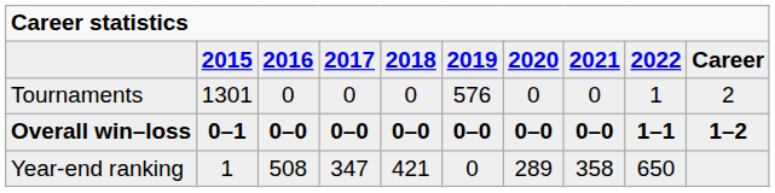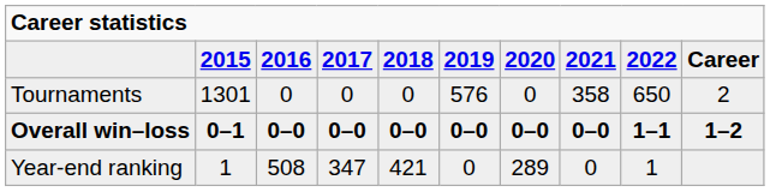Tournaments | column 8: 0 -> 358
Tournaments | column 9: 1 -> 650
Year-end ranking | column 8: 358 -> 0
Year-end ranking | column 9: 650 -> 1
